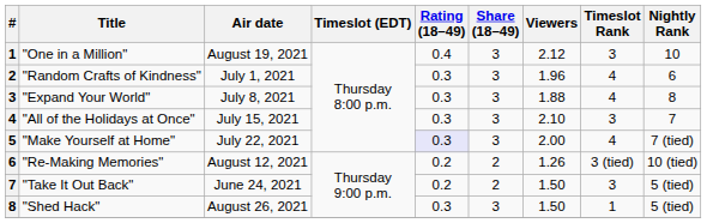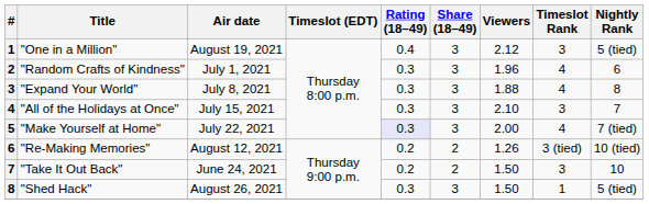"One in a Million" | Nightly Rank: 10 -> 5 (tied)
"Take It Out Back" | Nightly Rank: 5 (tied) -> 10
